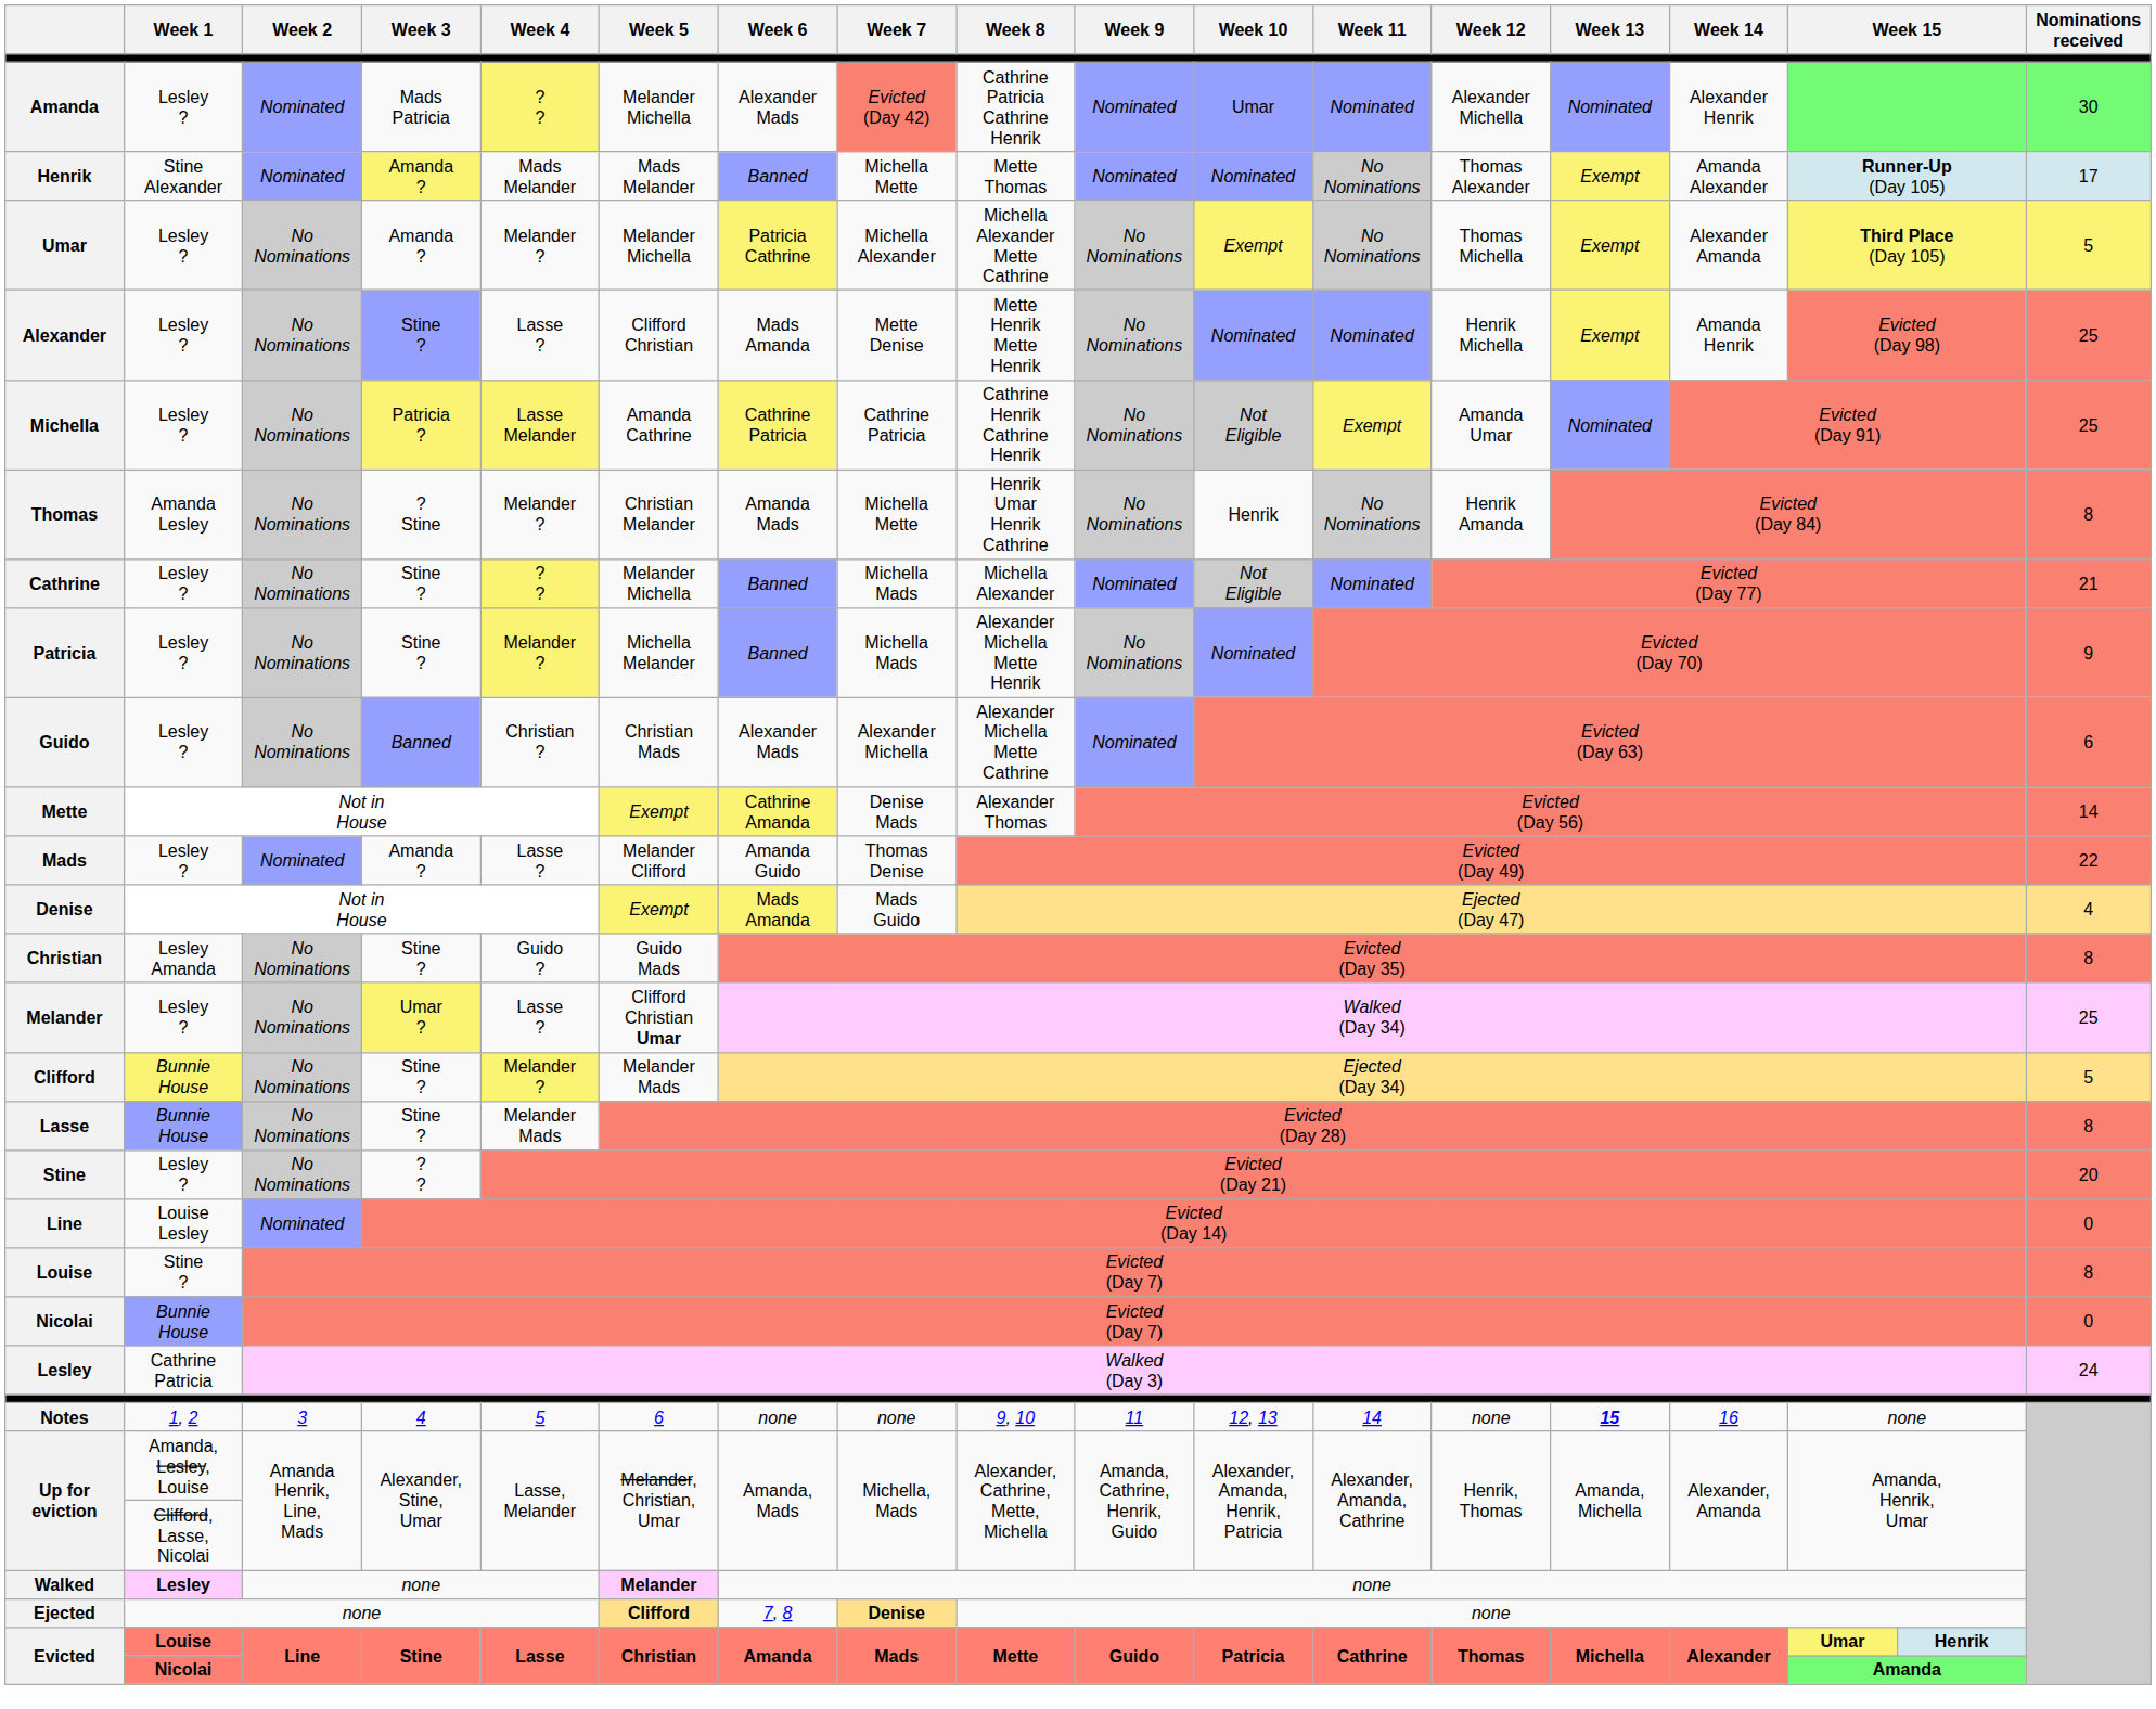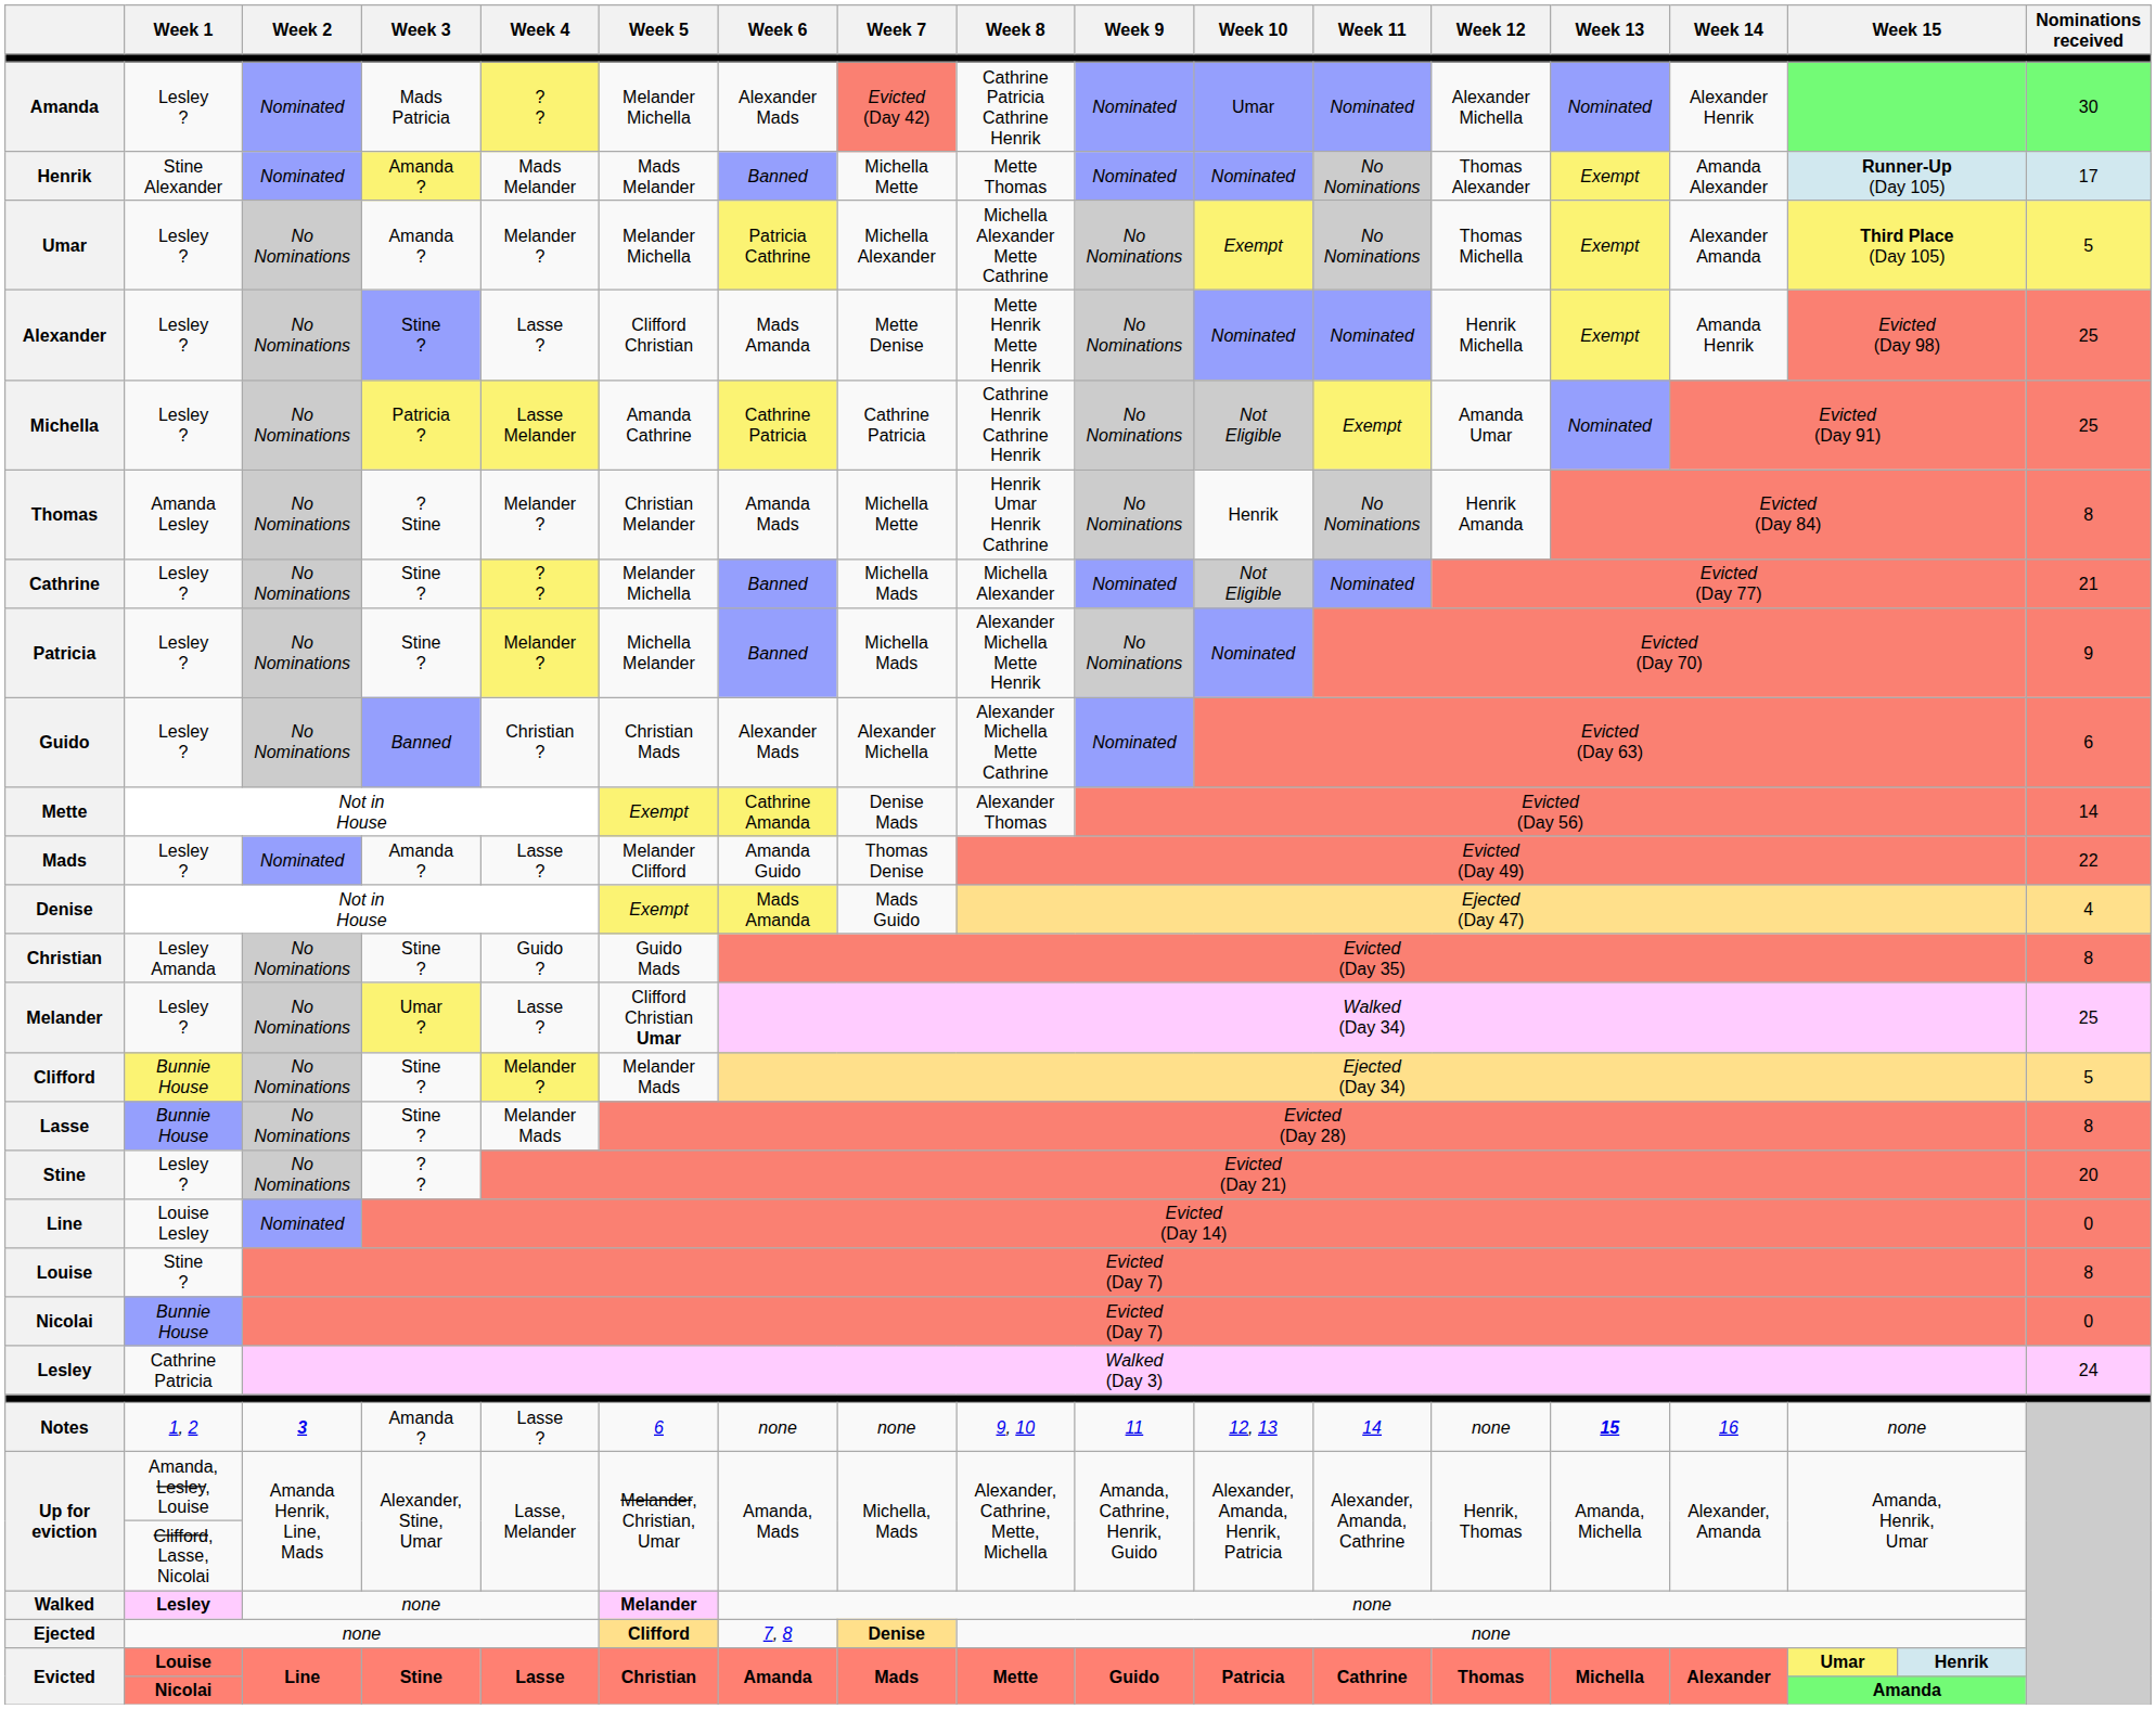Notes | Week 2: normal -> bold
Notes | Week 3: 4 -> Amanda ?
Notes | Week 4: 5 -> Lasse ?
